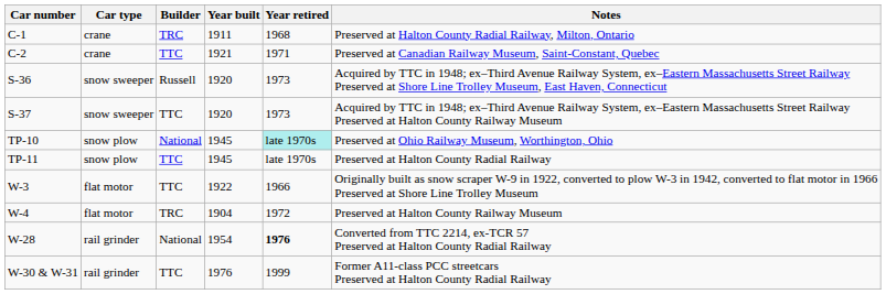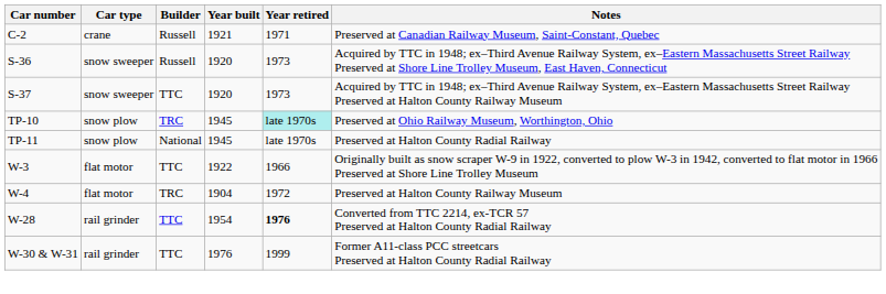- row: C-1 | crane | TRC | 1911 | 1968 | Preserved at Halton County Radial Railway, Milton, Ontario
C-2 | Builder: TTC -> Russell
TP-10 | Builder: National -> TRC
TP-11 | Builder: TTC -> National
W-28 | Builder: National -> TTC
